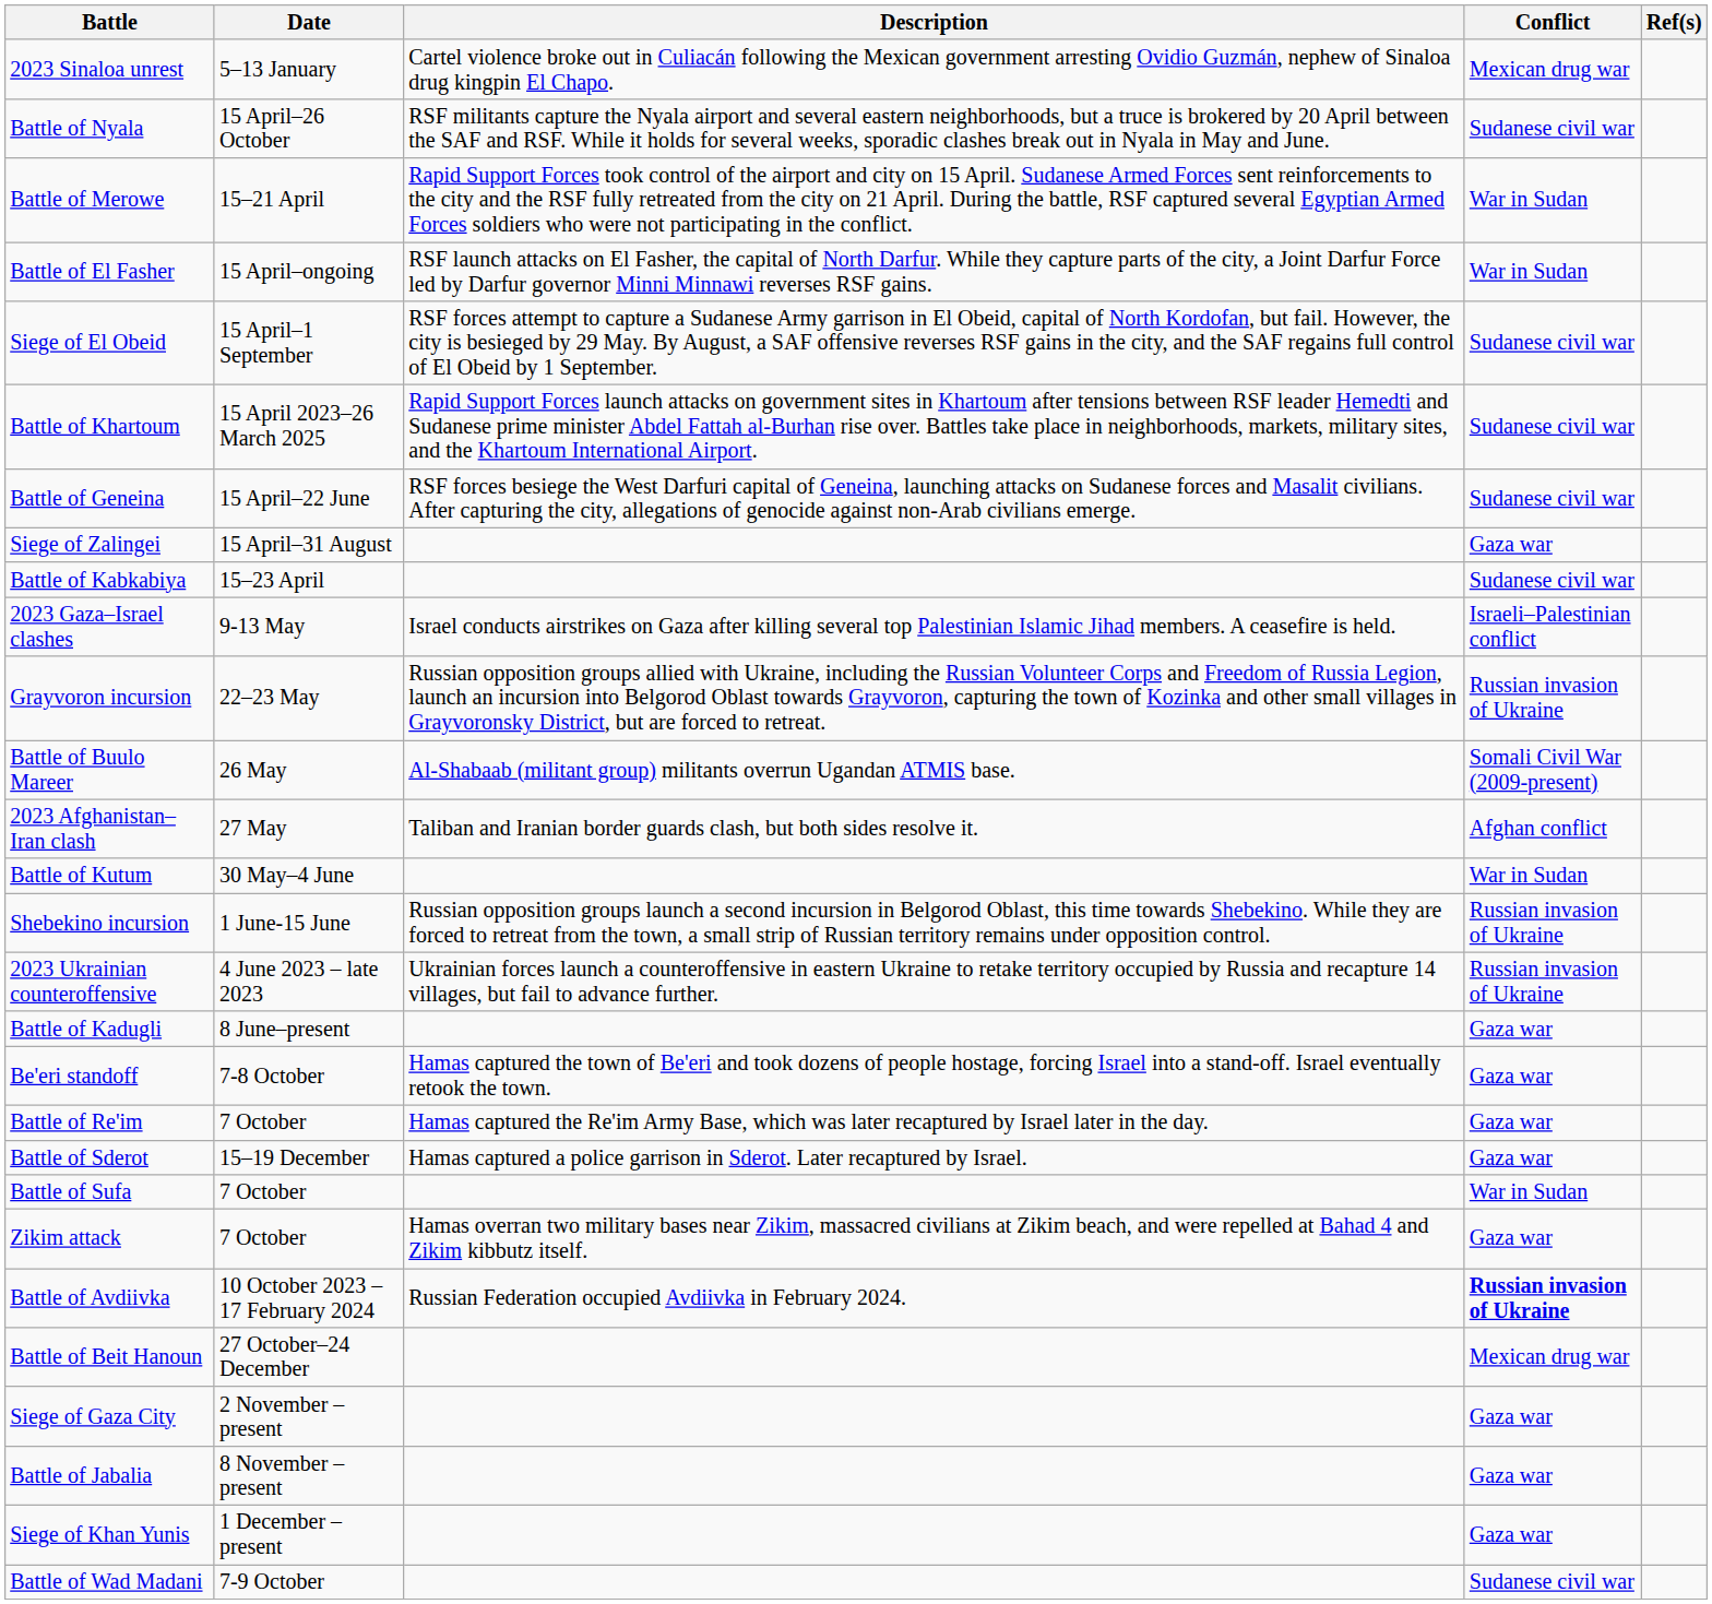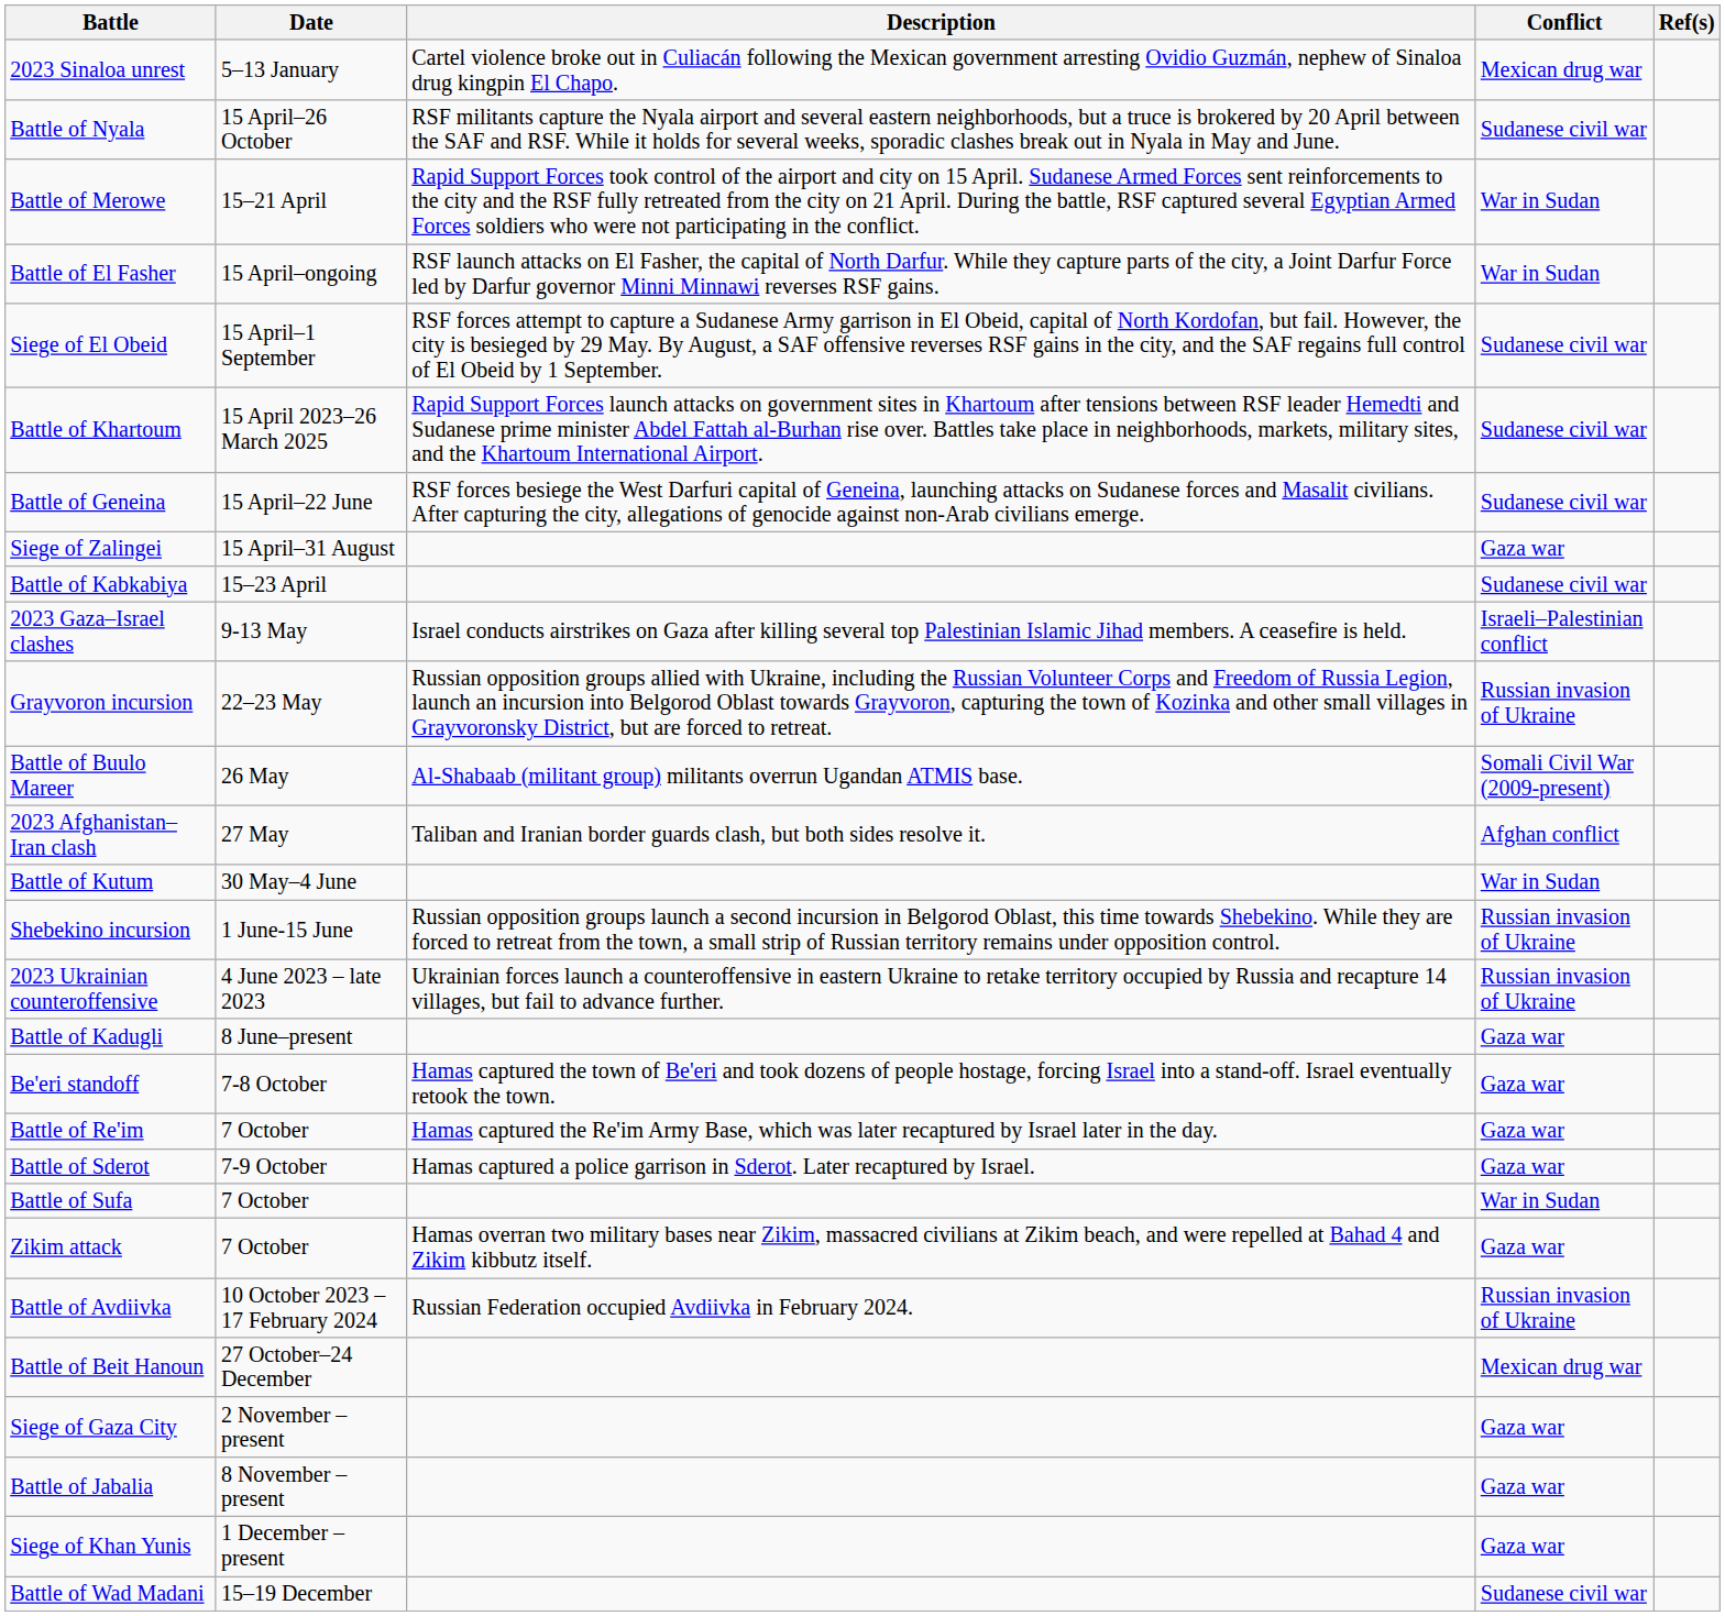Battle of Sderot | Date: 15–19 December -> 7-9 October
Battle of Avdiivka | Conflict: bold -> normal
Battle of Wad Madani | Date: 7-9 October -> 15–19 December
